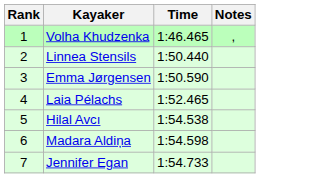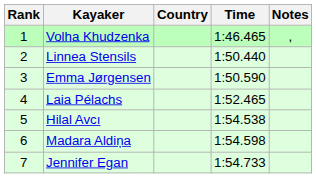+ column: Country
